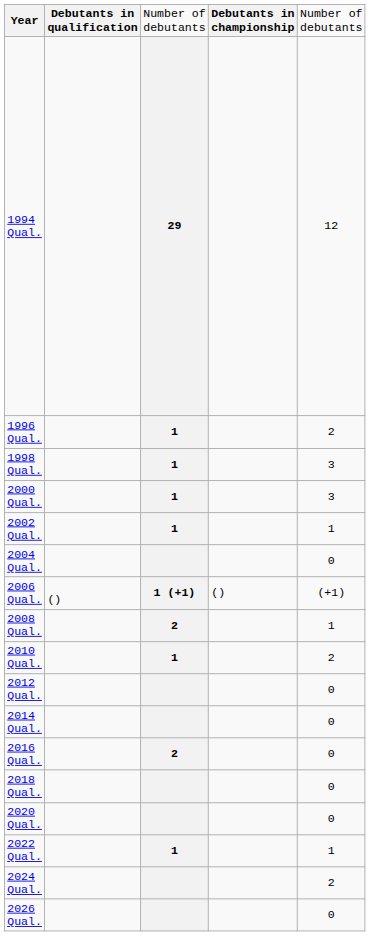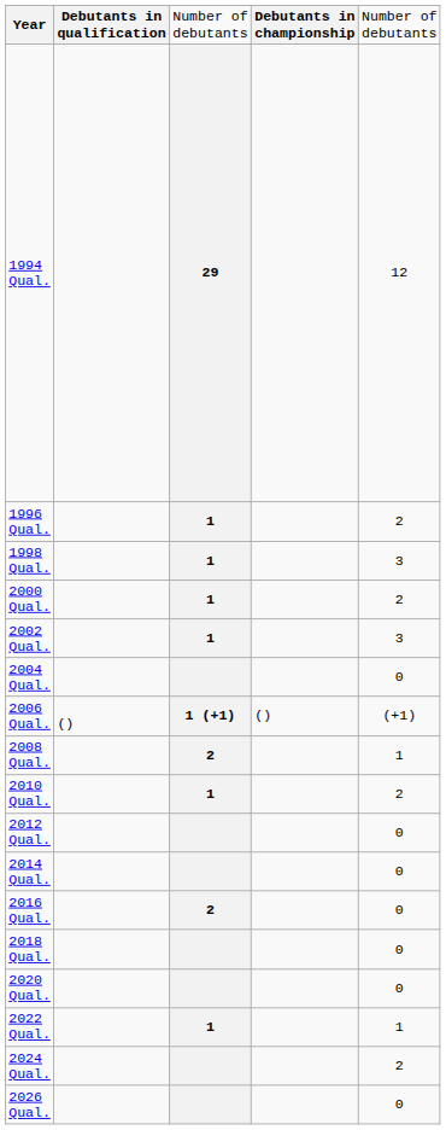2000 Qual. | column 5: 3 -> 2
2002 Qual. | column 5: 1 -> 3
